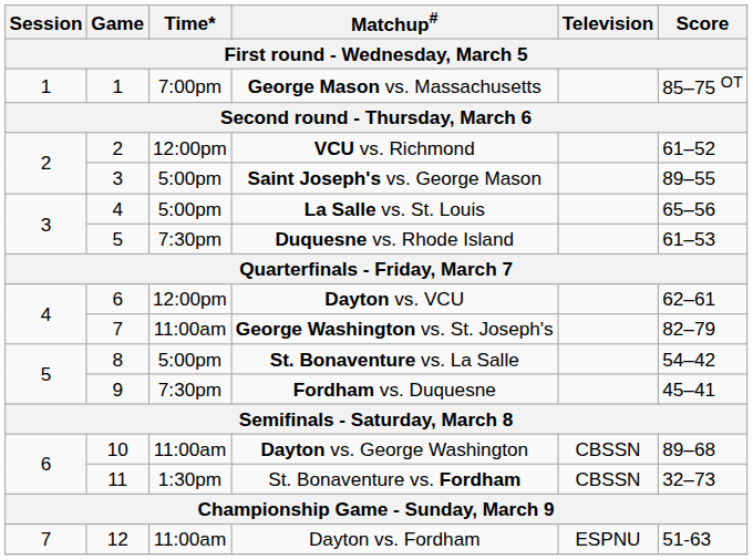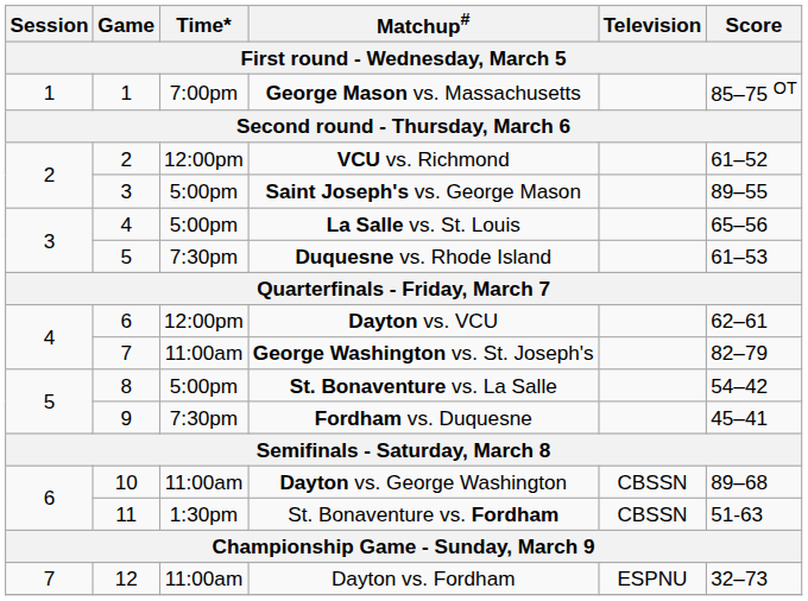St. Bonaventure vs. Fordham | Score: 32–73 -> 51-63
Dayton vs. Fordham | Score: 51-63 -> 32–73
